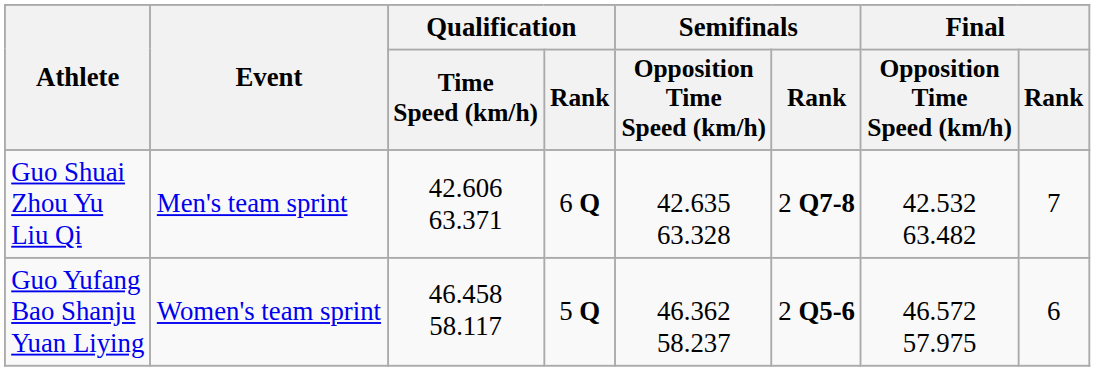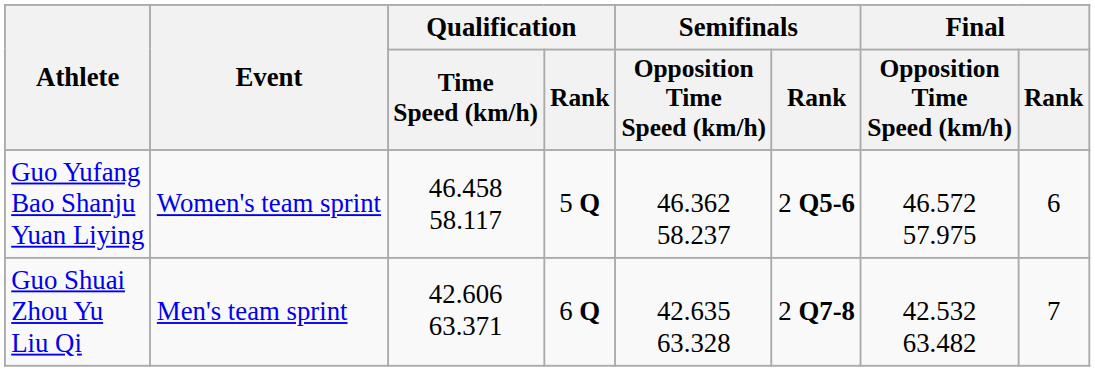rows swapped: Guo Shuai Zhou Yu Liu Qi <-> Guo Yufang Bao Shanju Yuan Liying
